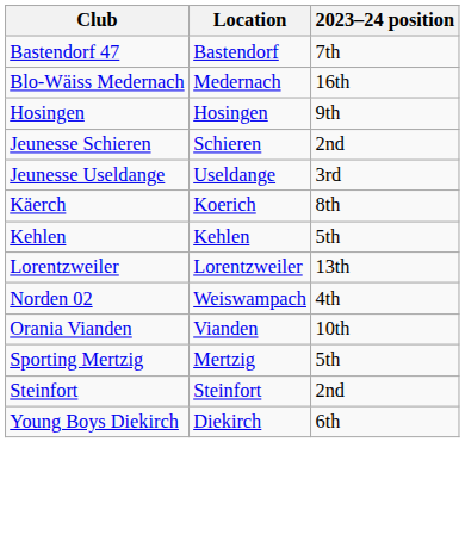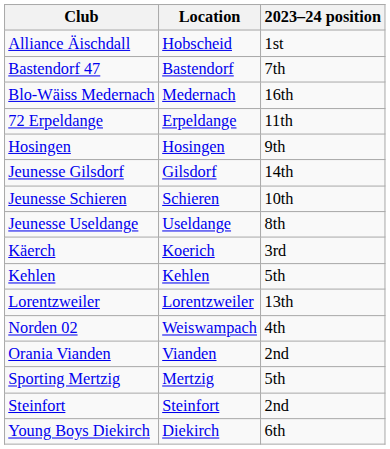+ row: Alliance Äischdall | Hobscheid | 1st
+ row: 72 Erpeldange | Erpeldange | 11th
+ row: Jeunesse Gilsdorf | Gilsdorf | 14th
Jeunesse Schieren | 2023–24 position: 2nd -> 10th
Jeunesse Useldange | 2023–24 position: 3rd -> 8th
Käerch | 2023–24 position: 8th -> 3rd
Orania Vianden | 2023–24 position: 10th -> 2nd
